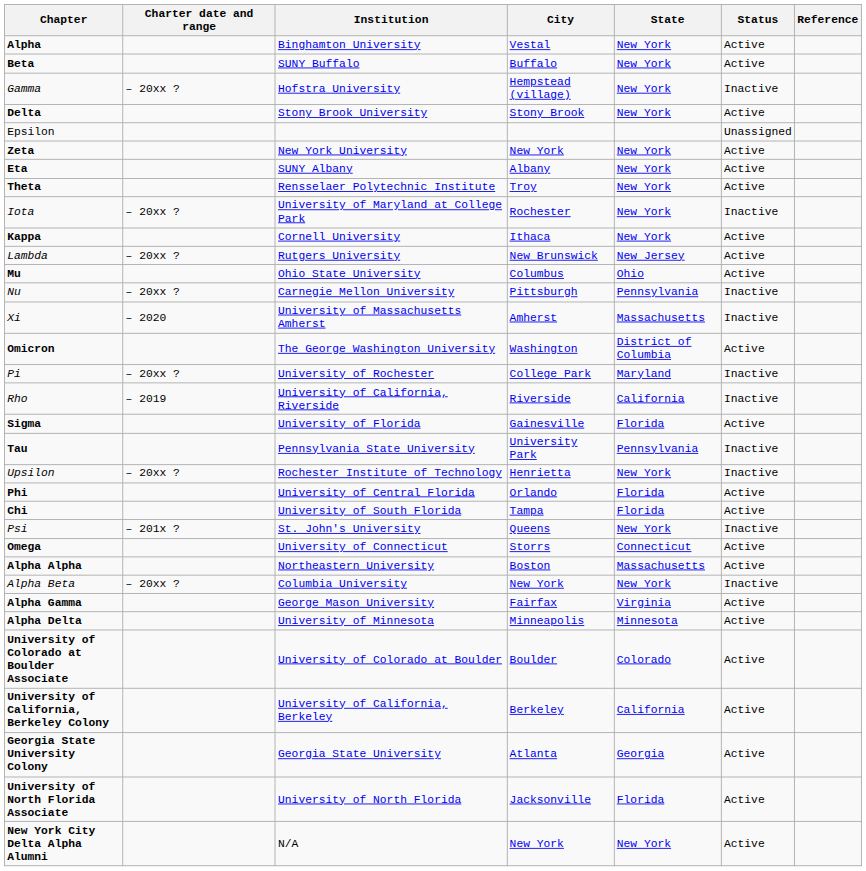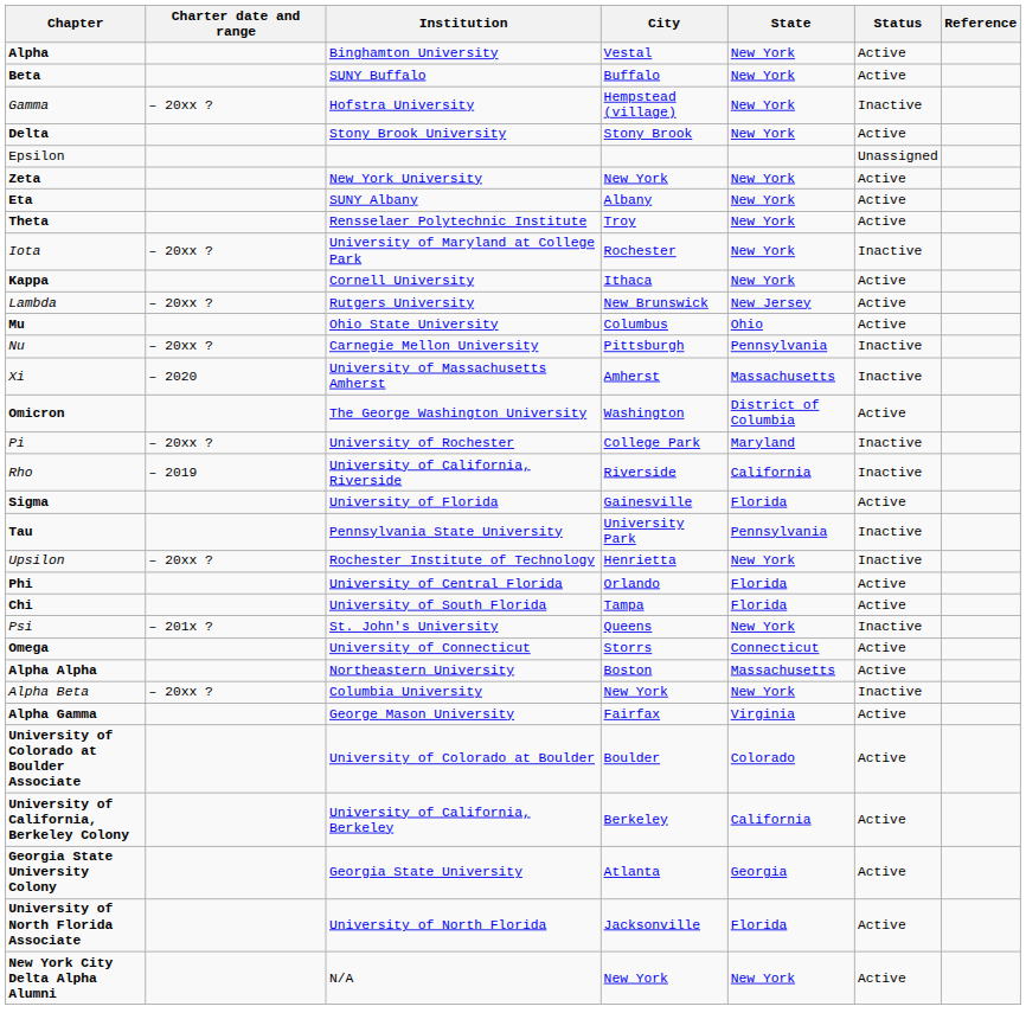- row: Alpha Delta | University of Minnesota | Minneapolis | Minnesota | Active
